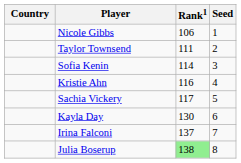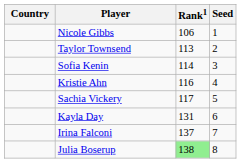Taylor Townsend | Rank1: 111 -> 113
Kayla Day | Rank1: 130 -> 131
